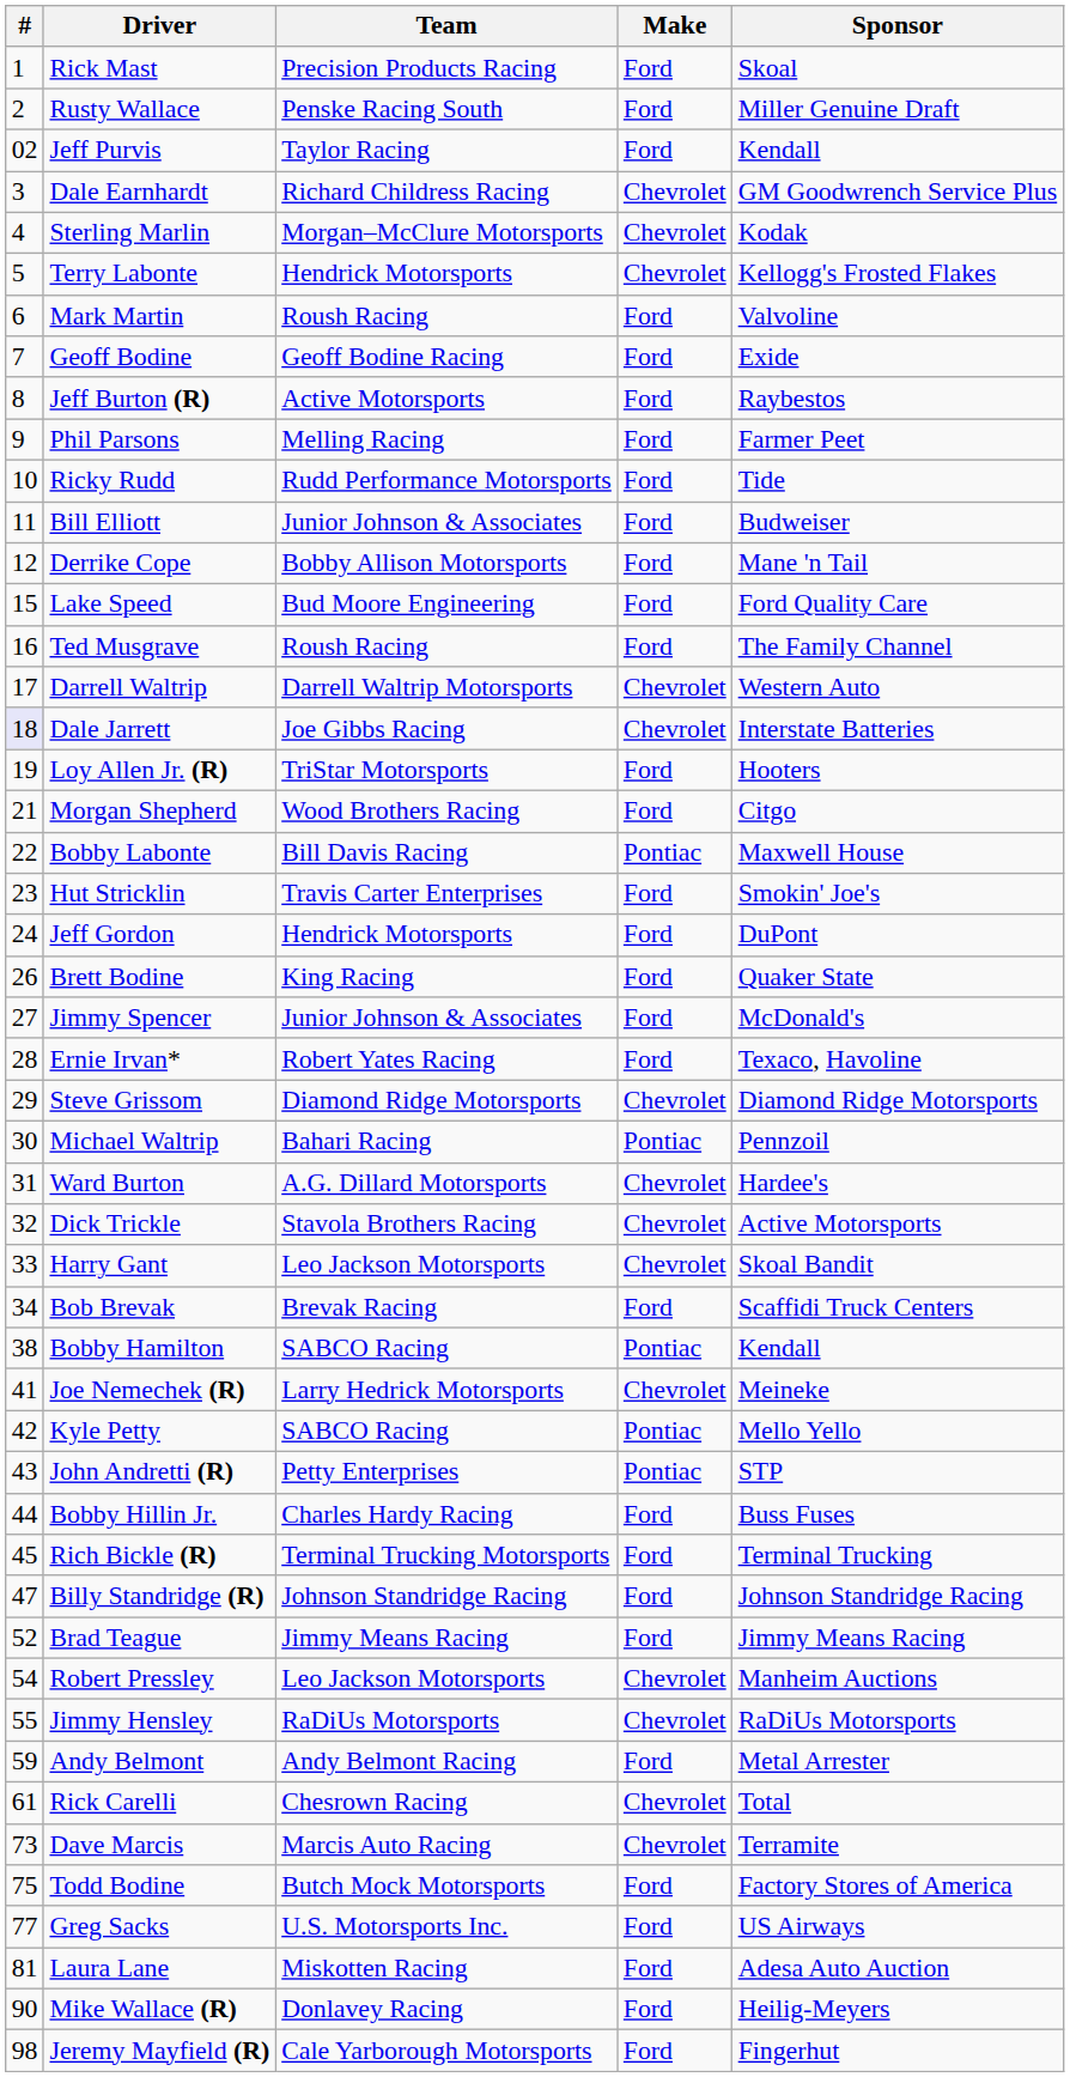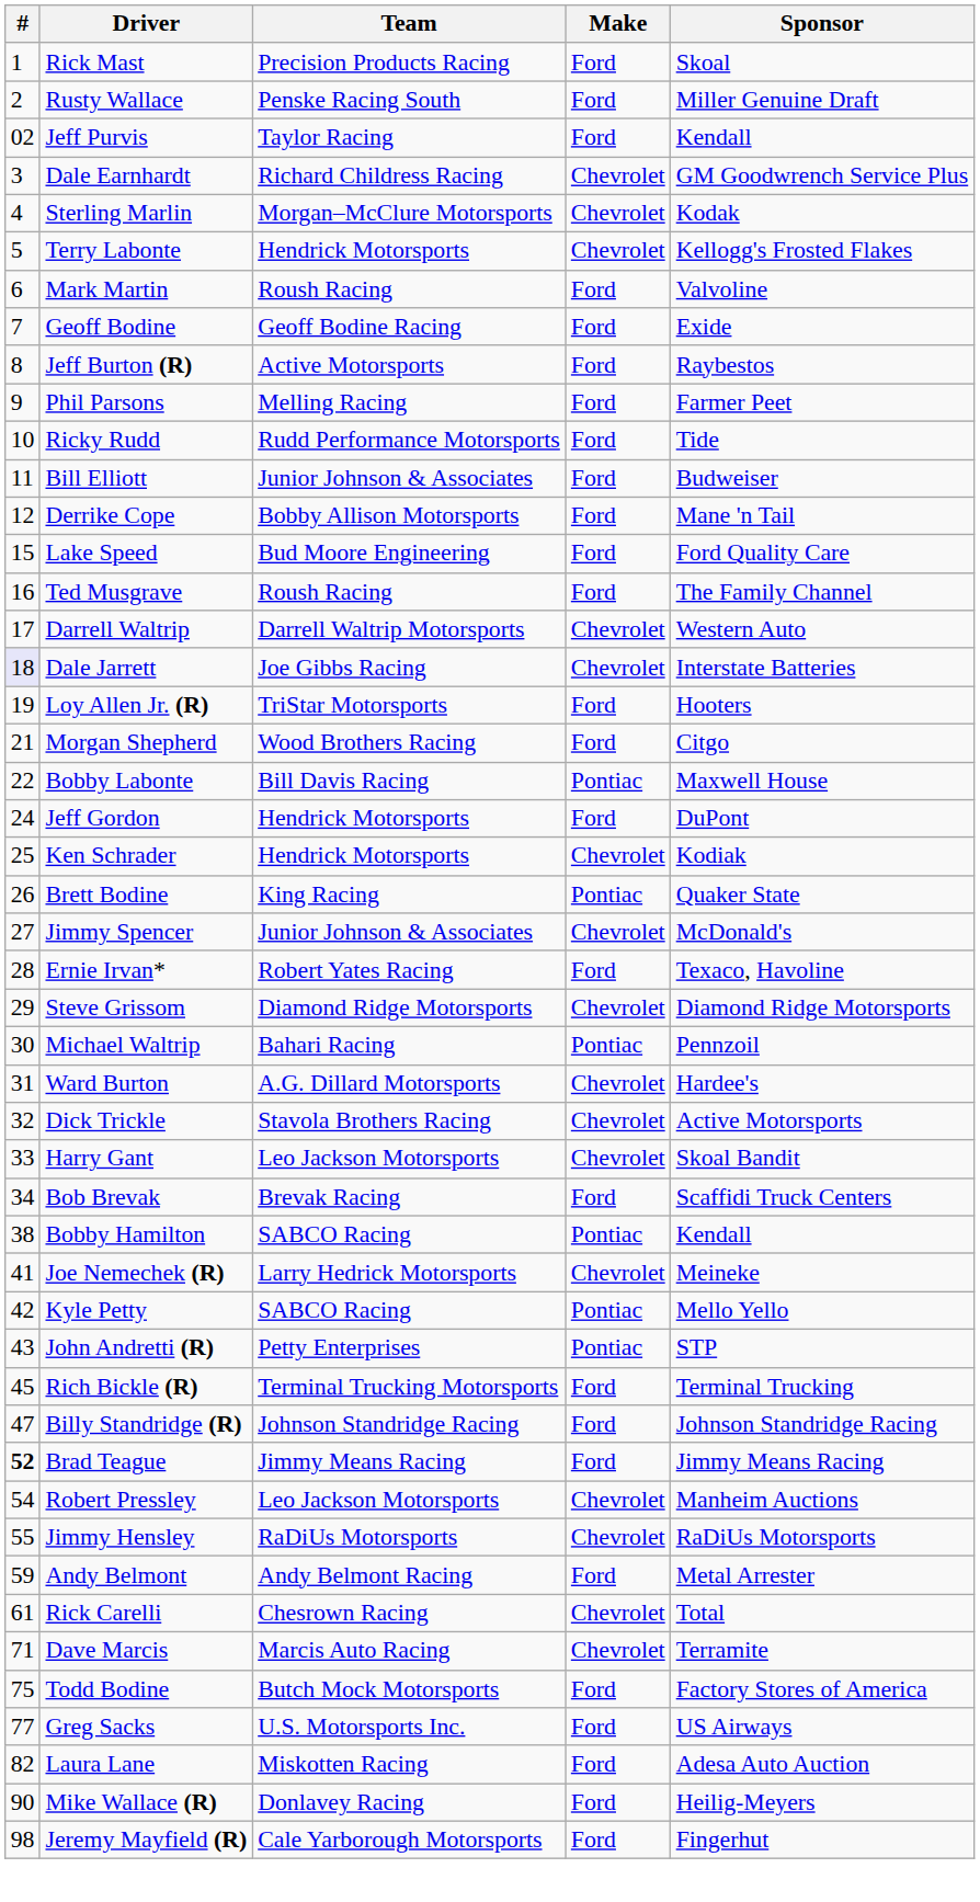- row: 23 | Hut Stricklin | Travis Carter Enterprises | Ford | Smokin' Joe's
+ row: 25 | Ken Schrader | Hendrick Motorsports | Chevrolet | Kodiak
Brett Bodine | Make: Ford -> Pontiac
Jimmy Spencer | Make: Ford -> Chevrolet
- row: 44 | Bobby Hillin Jr. | Charles Hardy Racing | Ford | Buss Fuses
Brad Teague | #: normal -> bold
Dave Marcis | #: 73 -> 71
Laura Lane | #: 81 -> 82
